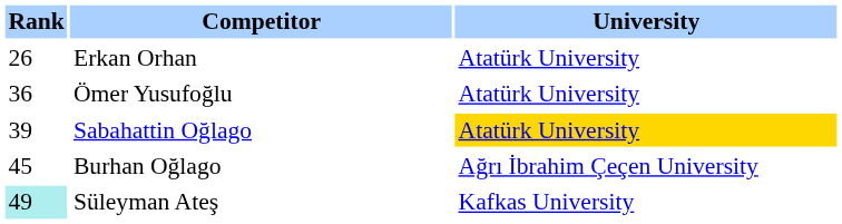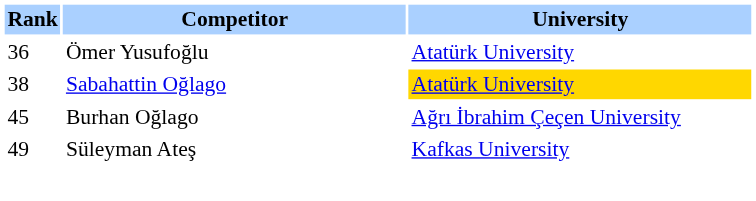- row: 26 | Erkan Orhan | Atatürk University
Sabahattin Oğlago | Rank: 39 -> 38
Süleyman Ateş | Rank: paleturquoise background -> no background
